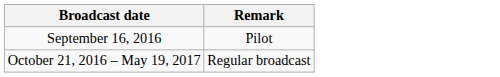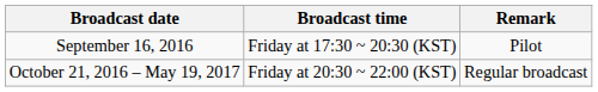+ column: Broadcast time | Friday at 17:30 ~ 20:30 (KST) | Friday at 20:30 ~ 22:00 (KST)
